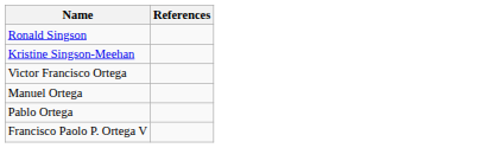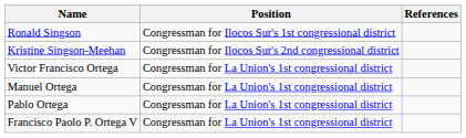+ column: Position | Congressman for Ilocos Sur's 1st congressional district | Congressman for Ilocos Sur's 2nd congressional district | Congressman for La Union's 1st congressional district | Congressman for La Union's 1st congressional district | Congressman for La Union's 1st congressional district | Congressman for La Union's 1st congressional district
